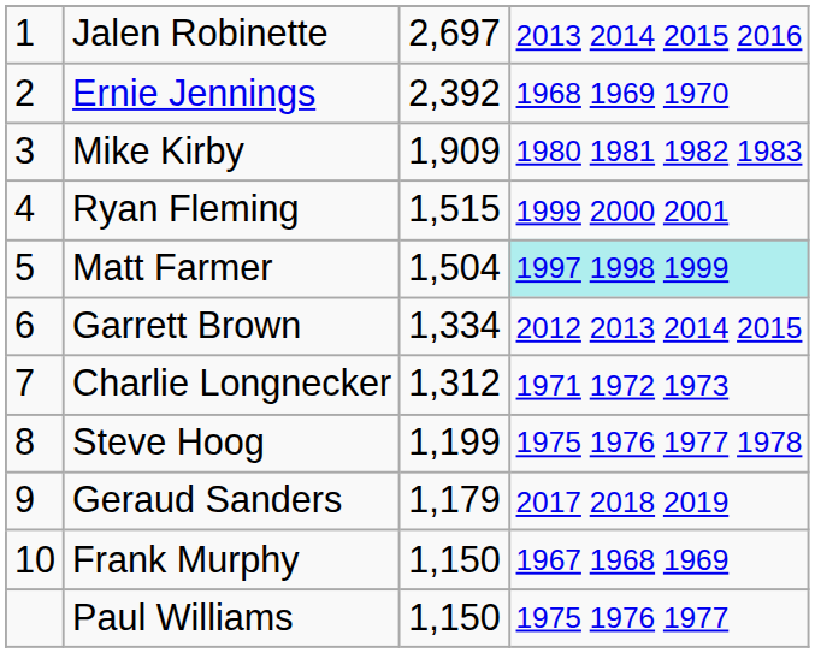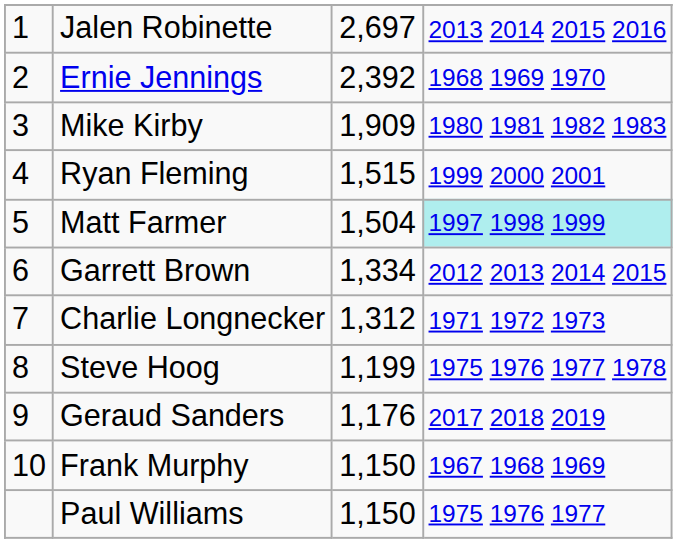Geraud Sanders | column 3: 1,179 -> 1,176
